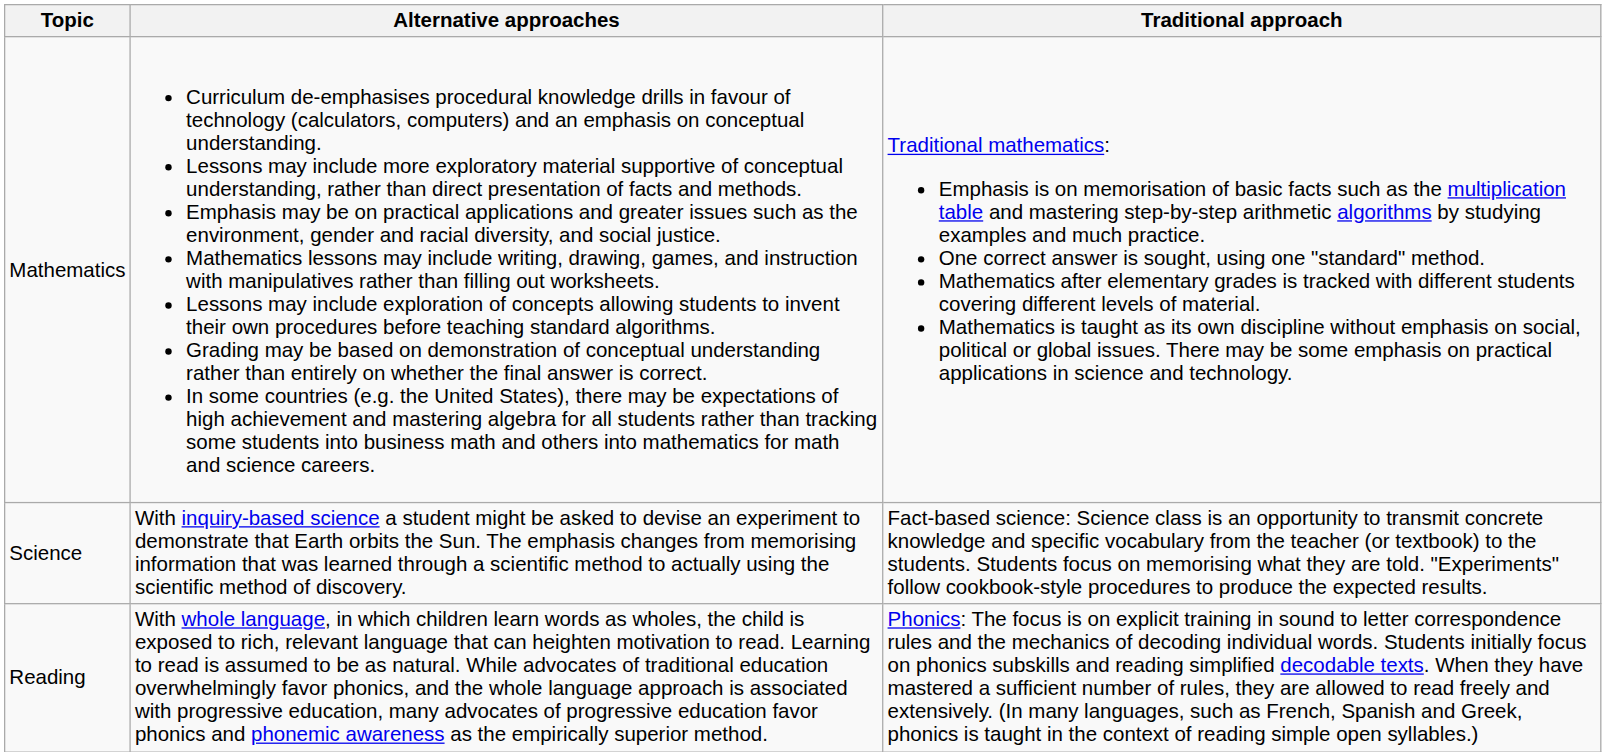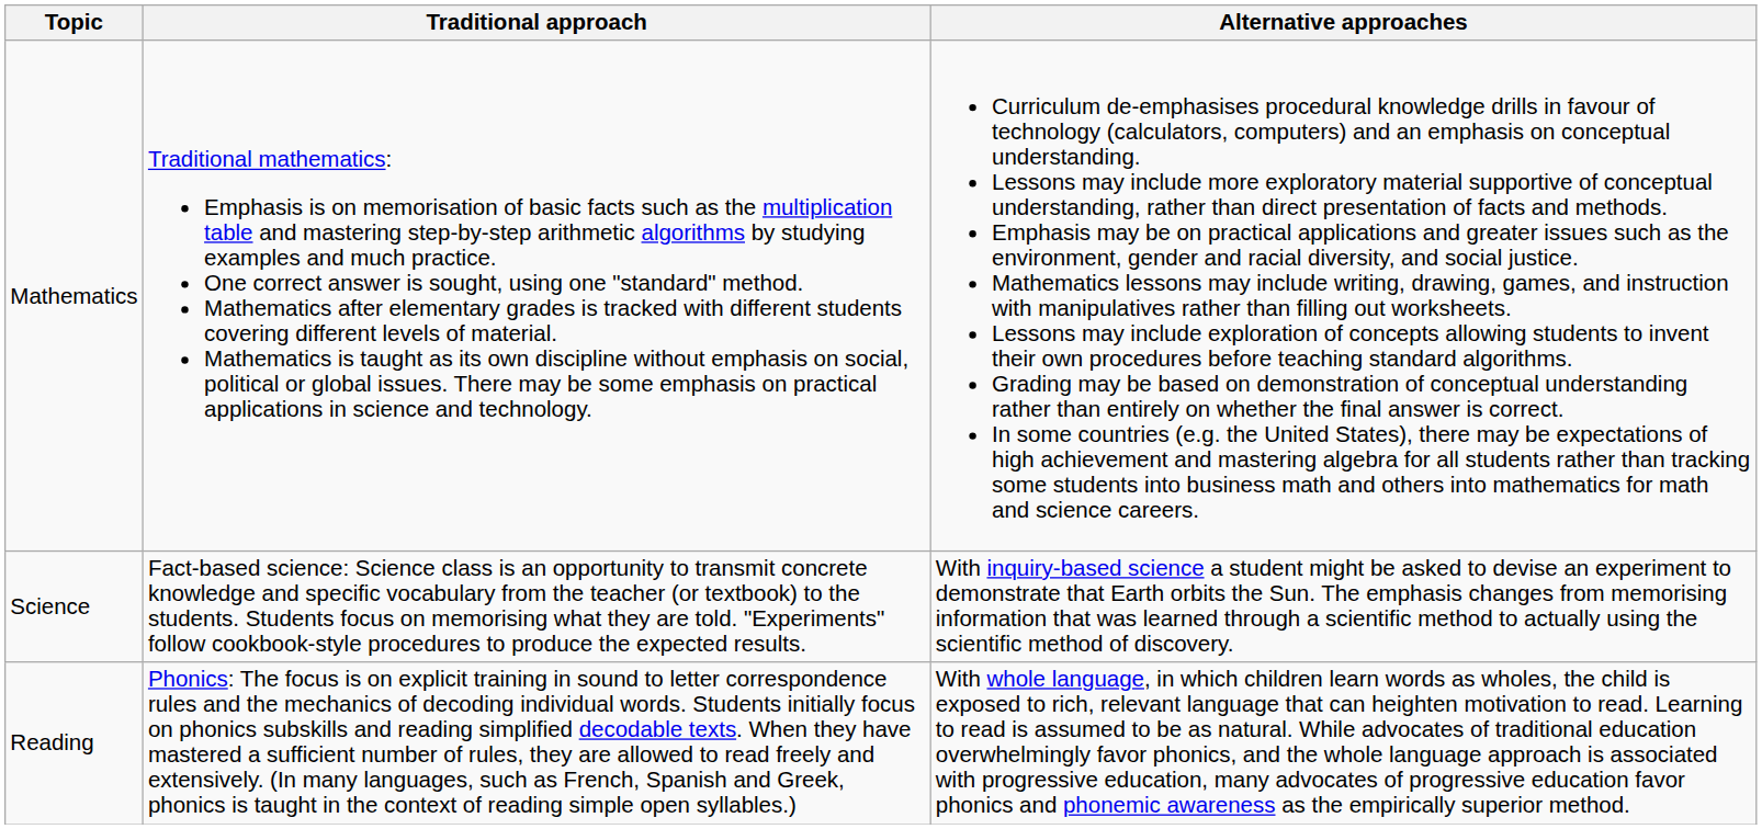columns swapped: Traditional approach <-> Alternative approaches
